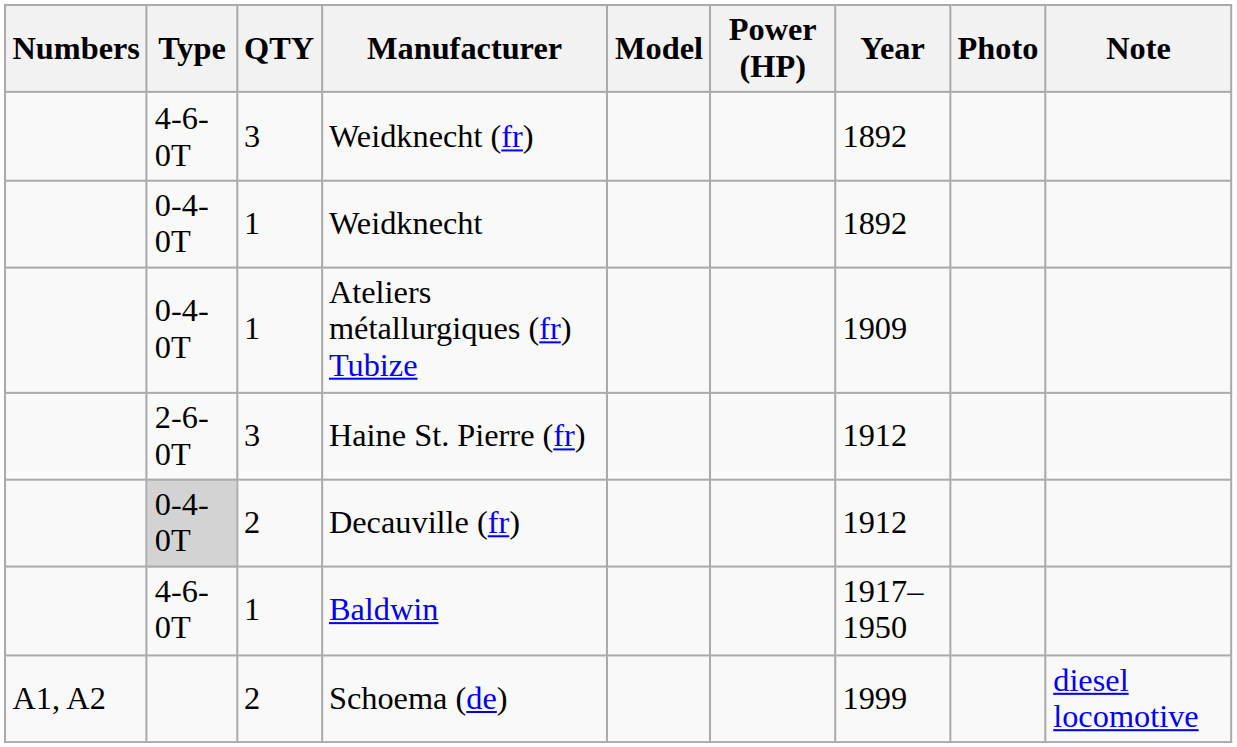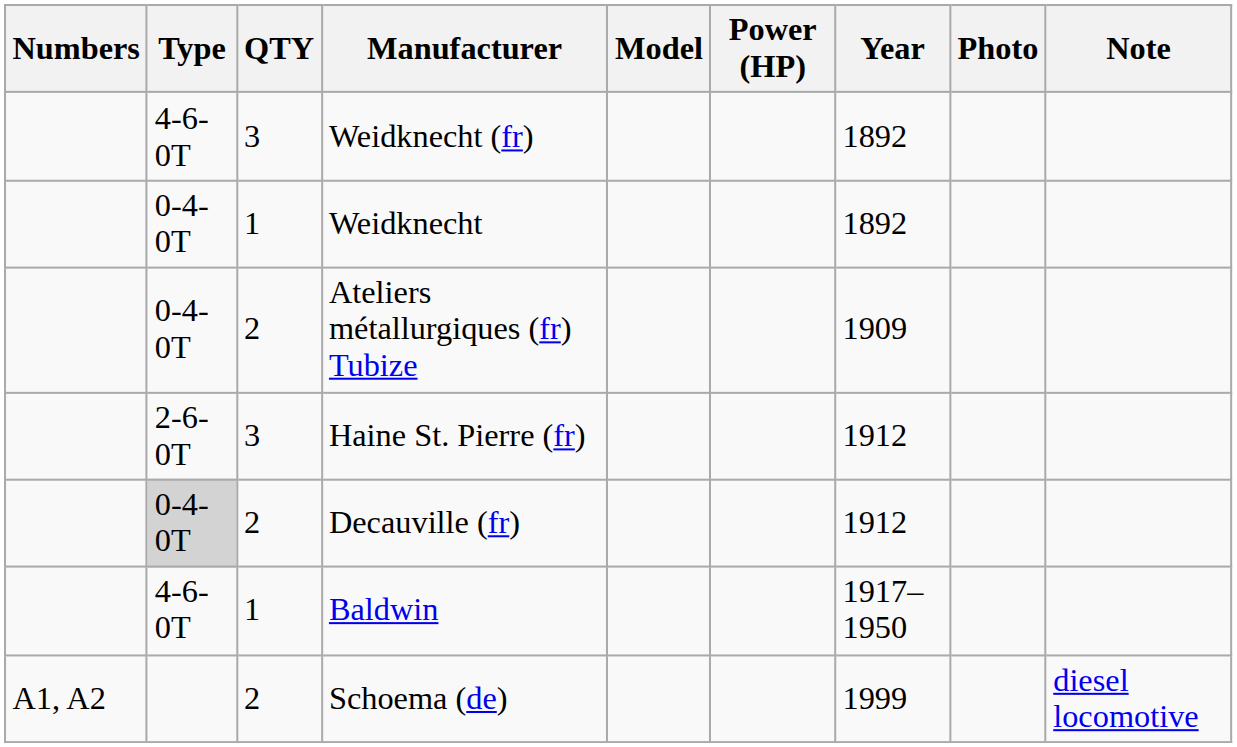Ateliers métallurgiques (fr) Tubize | QTY: 1 -> 2
